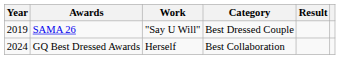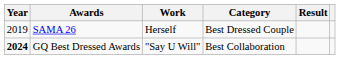SAMA 26 | Work: "Say U Will" -> Herself
GQ Best Dressed Awards | Year: normal -> bold
GQ Best Dressed Awards | Work: Herself -> "Say U Will"
